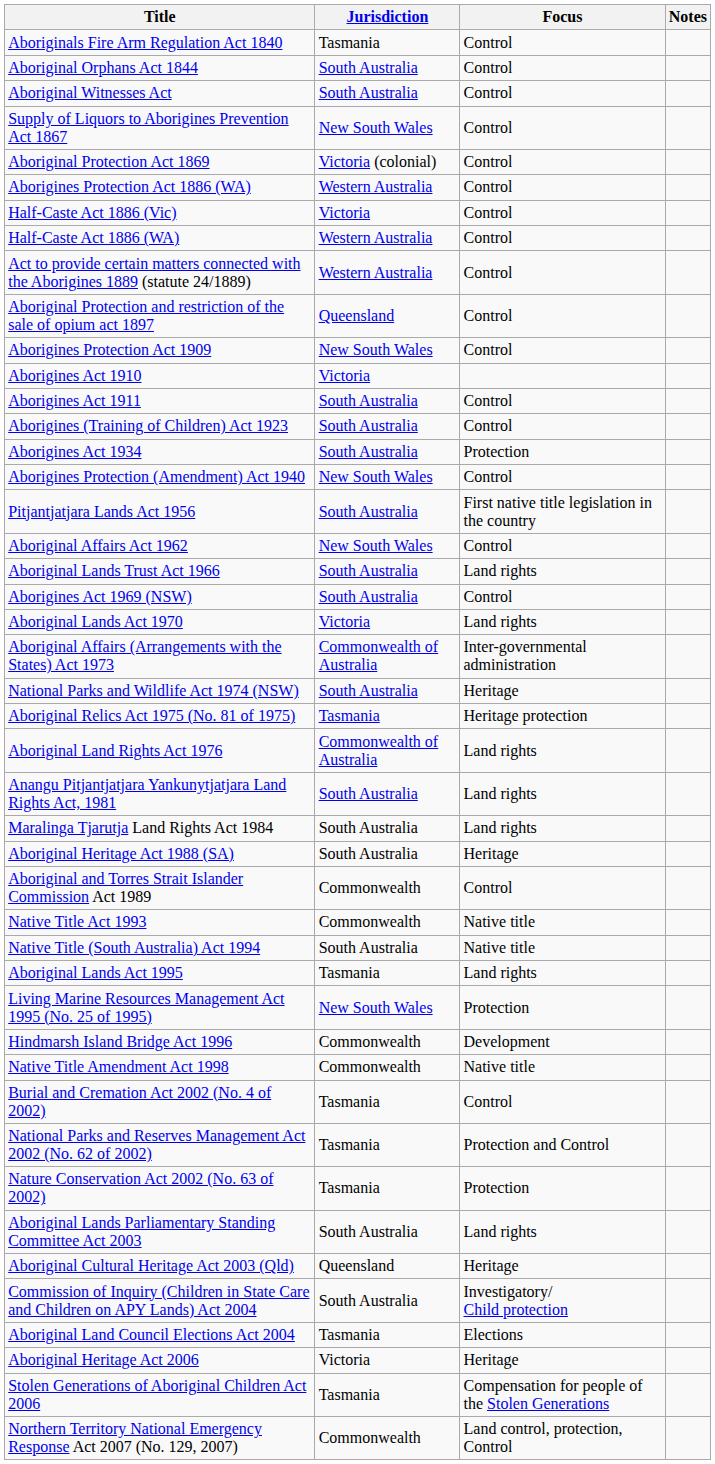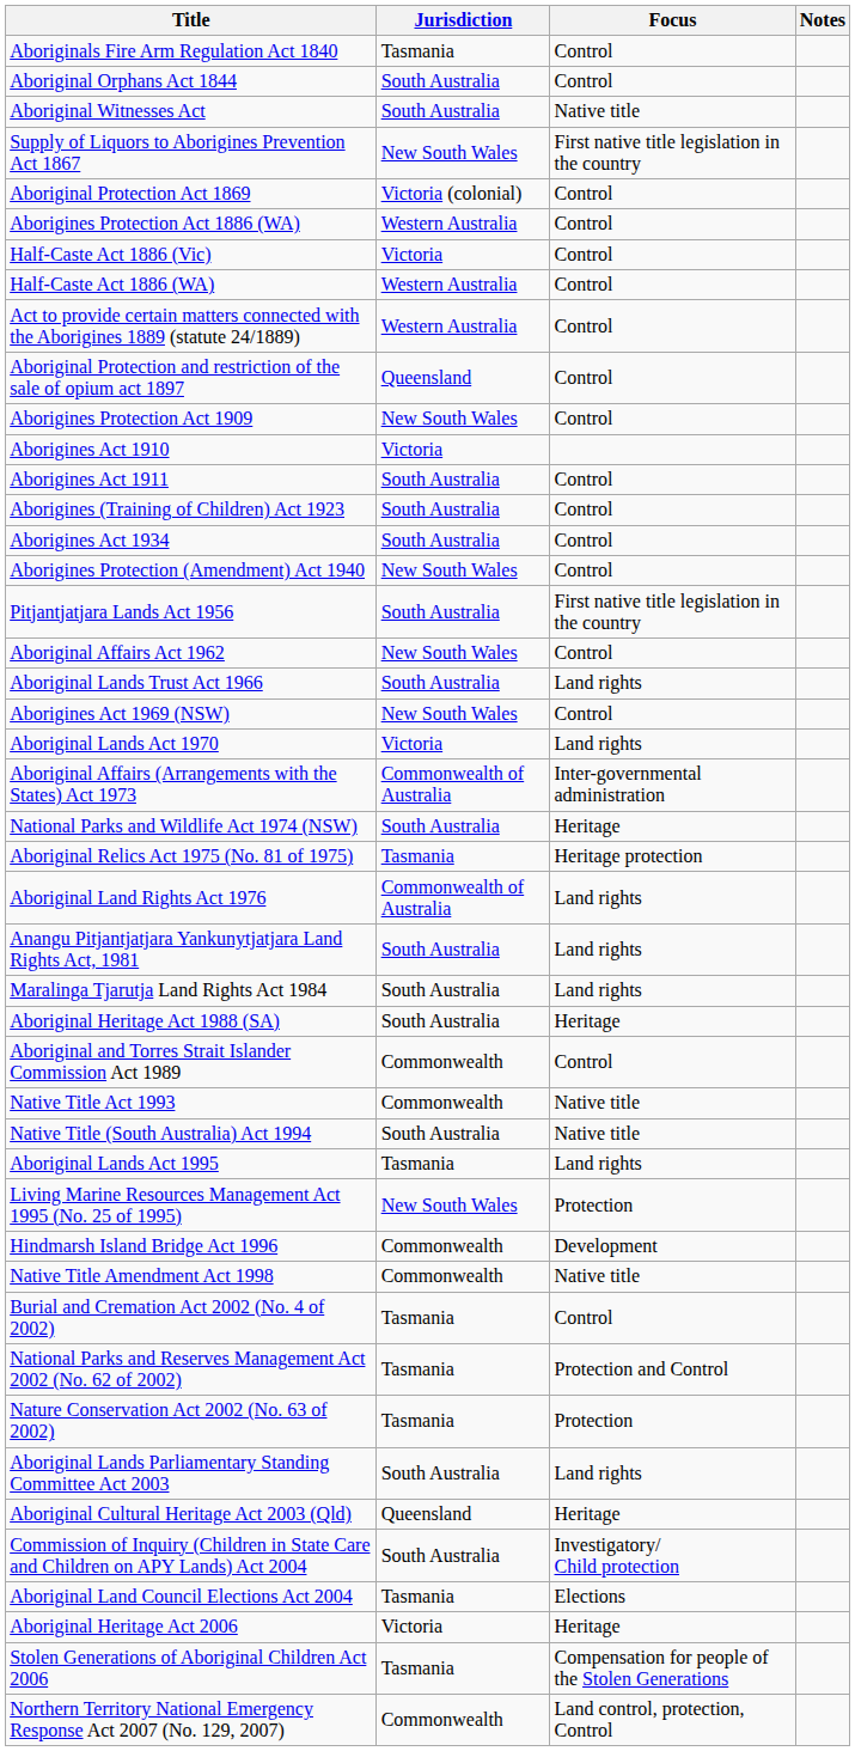Aboriginal Witnesses Act | Focus: Control -> Native title
Supply of Liquors to Aborigines Prevention Act 1867 | Focus: Control -> First native title legislation in the country
Aborigines Act 1934 | Focus: Protection -> Control
Aborigines Act 1969 (NSW) | Jurisdiction: South Australia -> New South Wales
